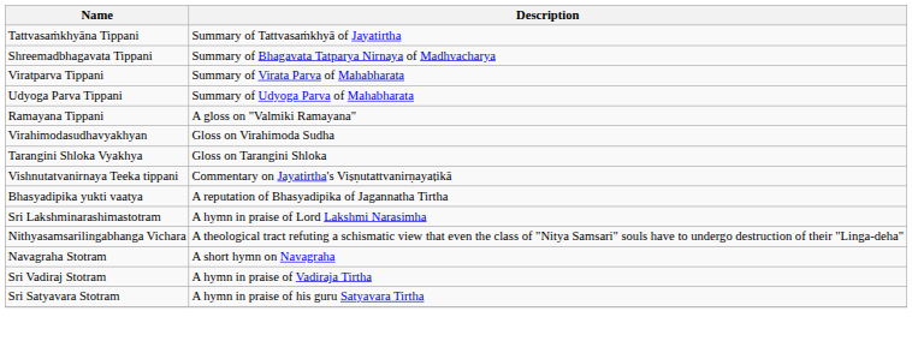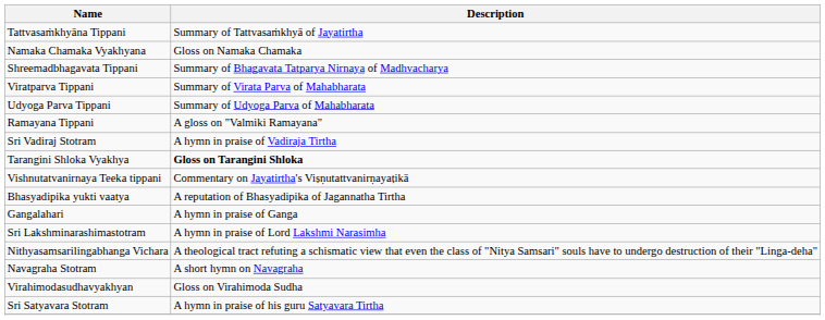+ row: Namaka Chamaka Vyakhyana | Gloss on Namaka Chamaka
rows swapped: Virahimodasudhavyakhyan <-> Sri Vadiraj Stotram
Tarangini Shloka Vyakhya | Description: normal -> bold
+ row: Gangalahari | A hymn in praise of Ganga
